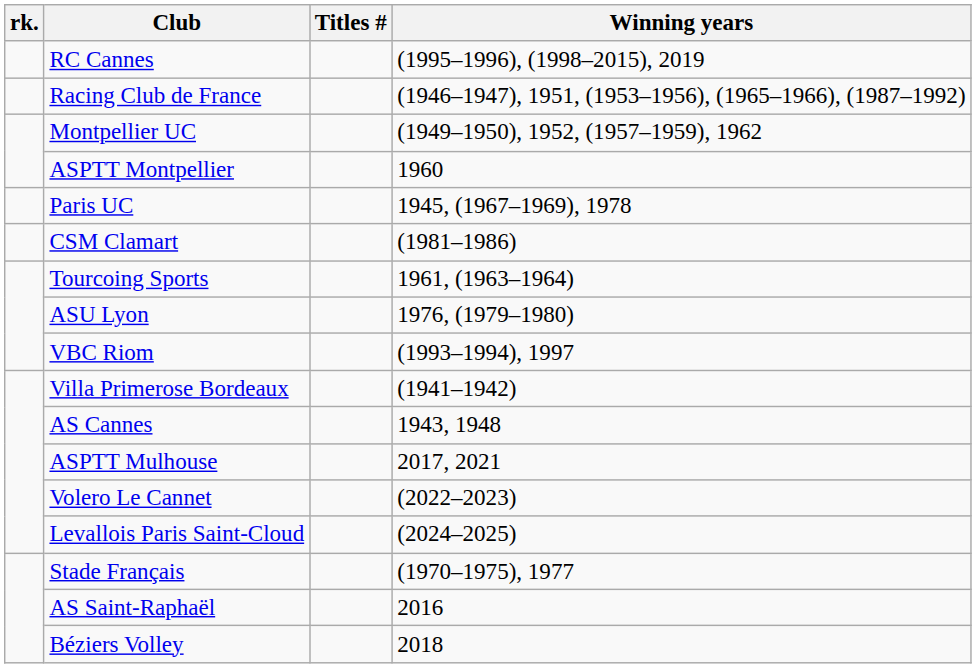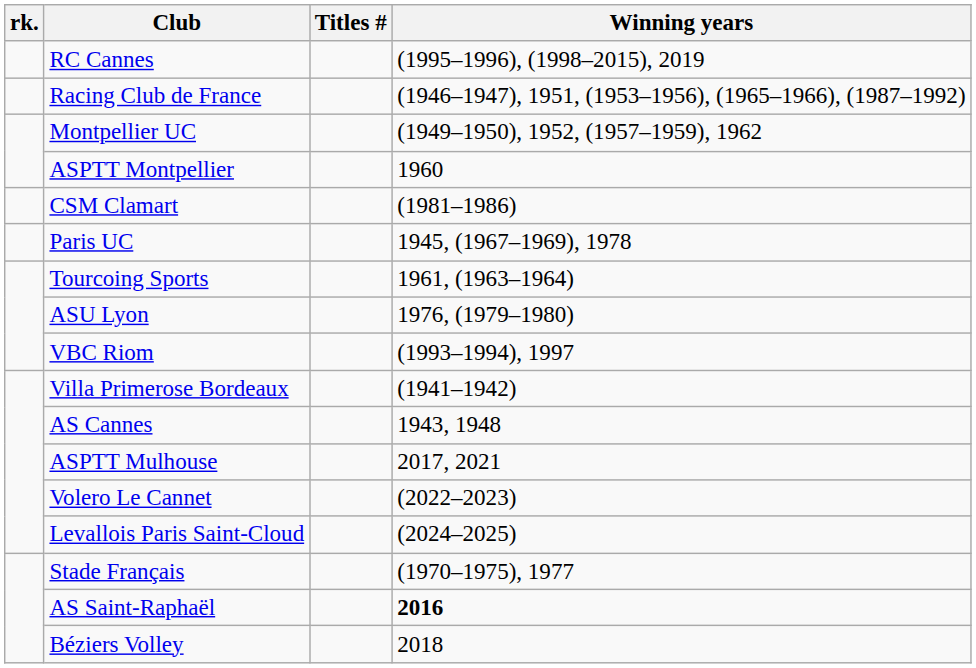rows swapped: CSM Clamart <-> Paris UC
AS Saint-Raphaël | Winning years: normal -> bold
